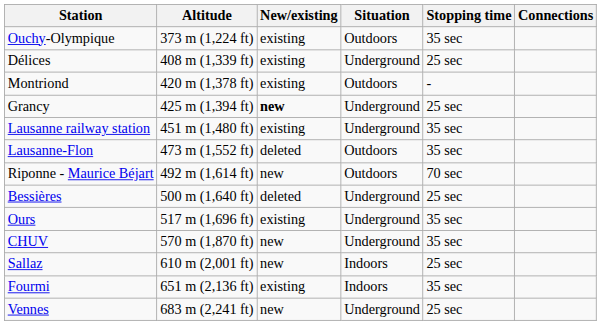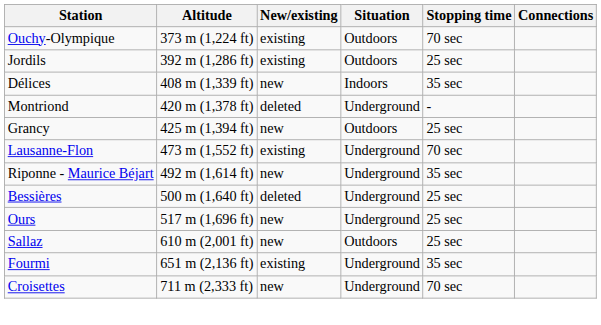Ouchy-Olympique | Stopping time: 35 sec -> 70 sec
+ row: Jordils | 392 m (1,286 ft) | existing | Outdoors | 25 sec
Délices | New/existing: existing -> new
Délices | Situation: Underground -> Indoors
Délices | Stopping time: 25 sec -> 35 sec
Montriond | New/existing: existing -> deleted
Montriond | Situation: Outdoors -> Underground
Grancy | New/existing: bold -> normal
Grancy | Situation: Underground -> Outdoors
- row: Lausanne railway station | 451 m (1,480 ft) | existing | Underground | 35 sec
Lausanne-Flon | New/existing: deleted -> existing
Lausanne-Flon | Situation: Outdoors -> Underground
Lausanne-Flon | Stopping time: 35 sec -> 70 sec
Riponne - Maurice Béjart | Situation: Outdoors -> Underground
Riponne - Maurice Béjart | Stopping time: 70 sec -> 35 sec
Ours | New/existing: existing -> new
Ours | Stopping time: 35 sec -> 25 sec
- row: CHUV | 570 m (1,870 ft) | new | Underground | 35 sec
Sallaz | Situation: Indoors -> Outdoors
Fourmi | Situation: Indoors -> Underground
- row: Vennes | 683 m (2,241 ft) | new | Underground | 25 sec
+ row: Croisettes | 711 m (2,333 ft) | new | Underground | 70 sec
